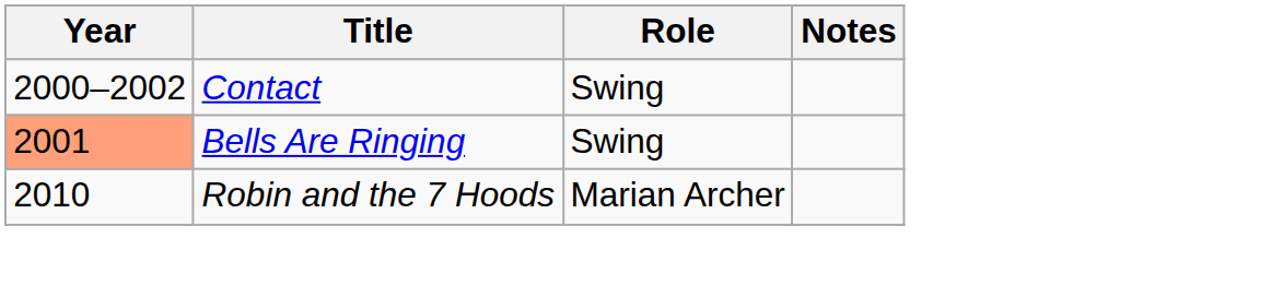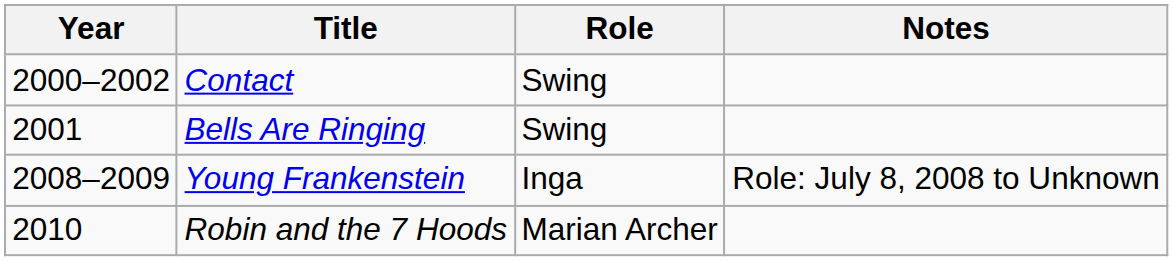Bells Are Ringing | Year: lightsalmon background -> no background
+ row: 2008–2009 | Young Frankenstein | Inga | Role: July 8, 2008 to Unknown
